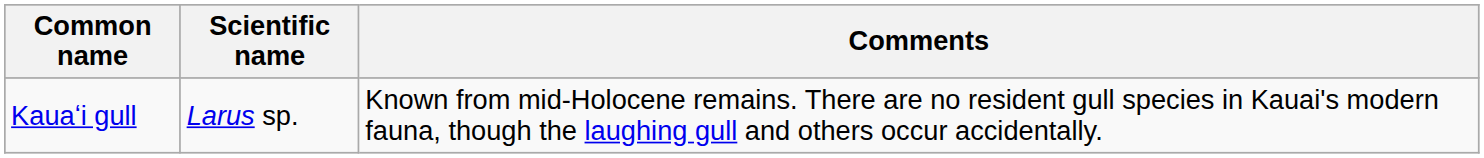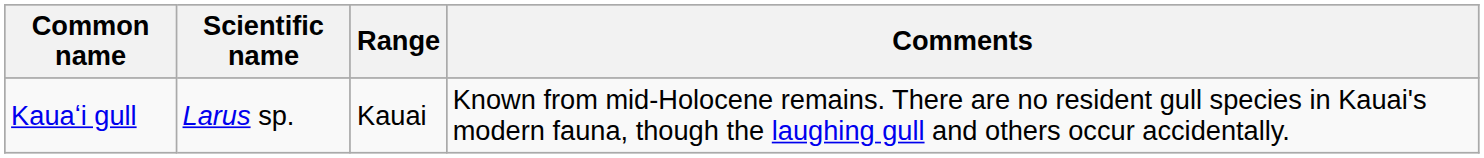+ column: Range | Kauai
